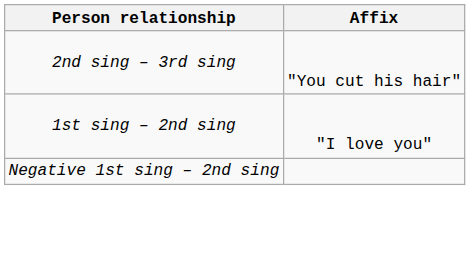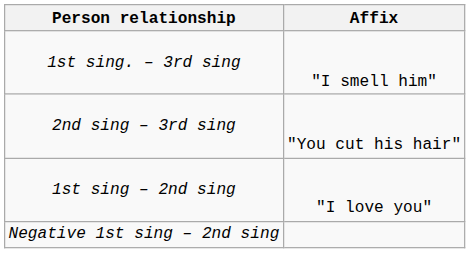+ row: 1st sing. – 3rd sing | "I smell him"
